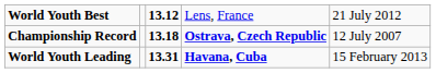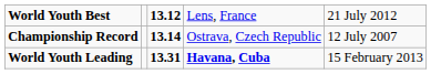Championship Record | column 3: 13.18 -> 13.14
Championship Record | column 4: bold -> normal
